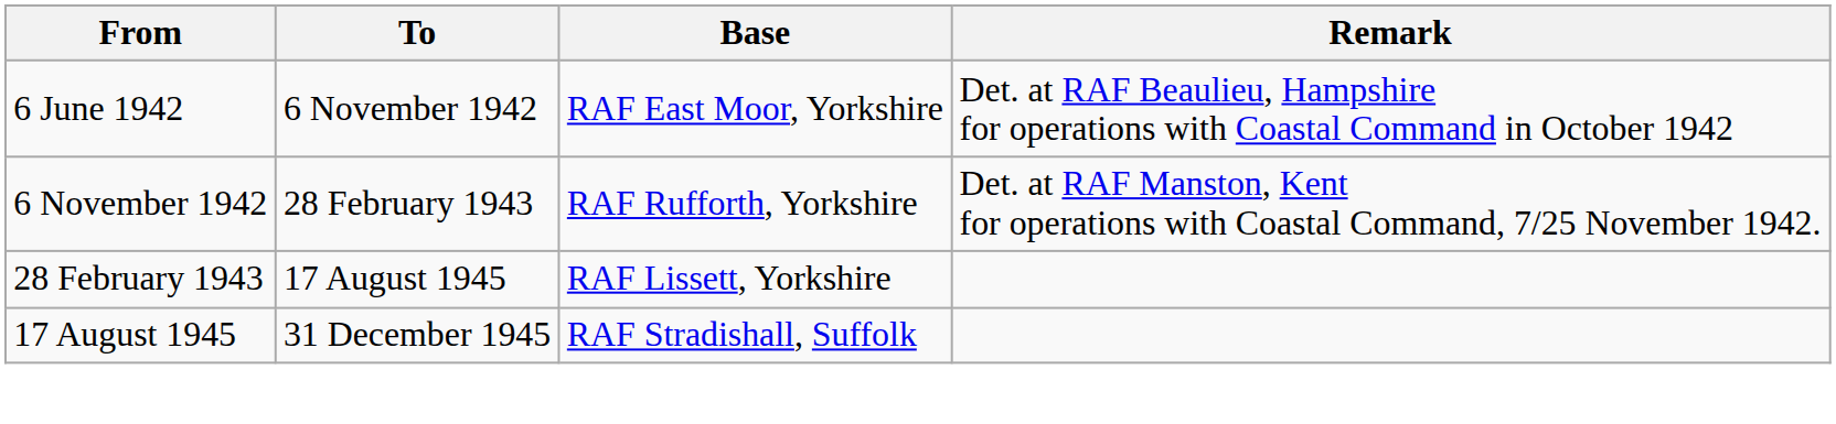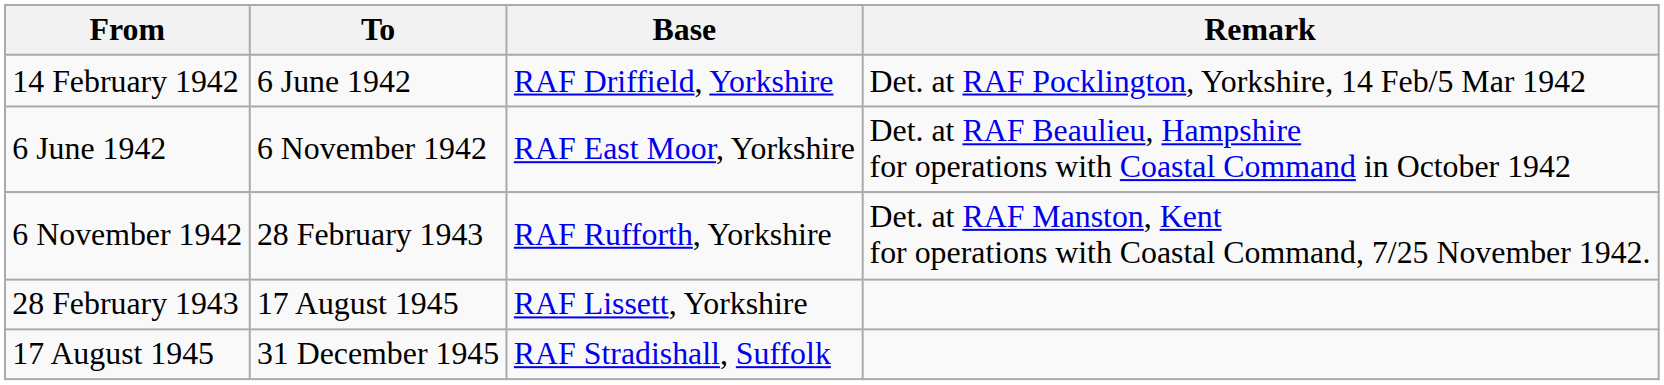+ row: 14 February 1942 | 6 June 1942 | RAF Driffield, Yorkshire | Det. at RAF Pocklington, Yorkshire, 14 Feb/5 Mar 1942
